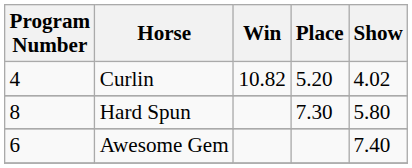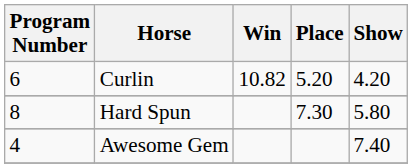Curlin | Program Number: 4 -> 6
Curlin | Show: 4.02 -> 4.20
Awesome Gem | Program Number: 6 -> 4
